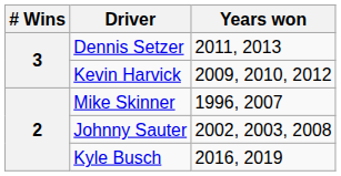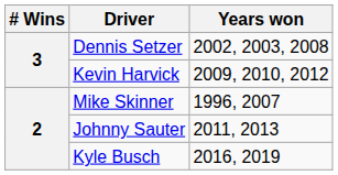Dennis Setzer | Years won: 2011, 2013 -> 2002, 2003, 2008
Johnny Sauter | Years won: 2002, 2003, 2008 -> 2011, 2013
